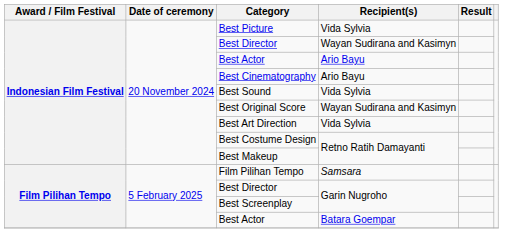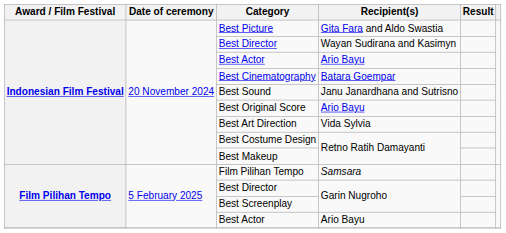Best Picture | Recipient(s): Vida Sylvia -> Gita Fara and Aldo Swastia
Best Cinematography | Recipient(s): Ario Bayu -> Batara Goempar
Best Sound | Recipient(s): Vida Sylvia -> Janu Janardhana and Sutrisno
Best Original Score | Recipient(s): Wayan Sudirana and Kasimyn -> Ario Bayu
Film Pilihan Tempo / Best Actor | Recipient(s): Batara Goempar -> Ario Bayu
